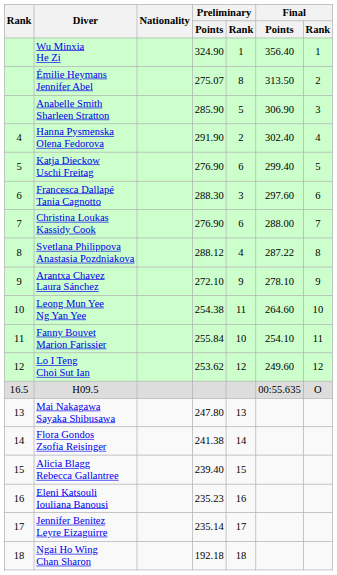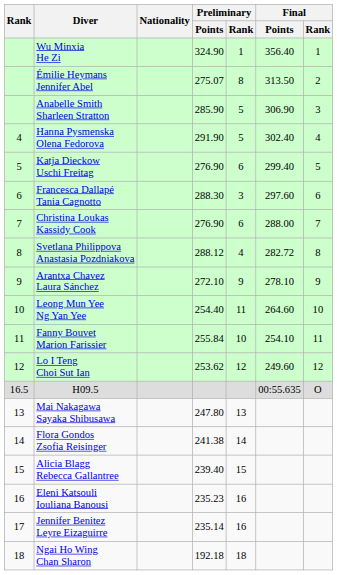Hanna Pysmenska Olena Fedorova | Preliminary / Rank: 2 -> 5
Svetlana Philippova Anastasia Pozdniakova | Final / Points: 287.22 -> 282.72
Leong Mun Yee Ng Yan Yee | Preliminary / Points: 254.38 -> 254.40
Jennifer Benitez Leyre Eizaguirre | Preliminary / Rank: 17 -> 16
